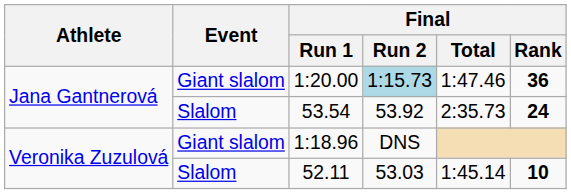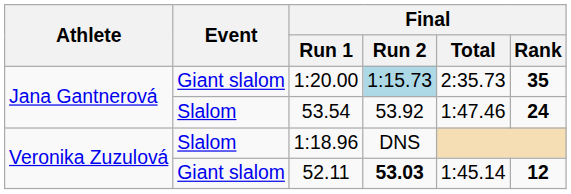1:20.00 | Final / Total: 1:47.46 -> 2:35.73
1:20.00 | Final / Rank: 36 -> 35
53.54 | Final / Total: 2:35.73 -> 1:47.46
1:18.96 | Event: Giant slalom -> Slalom
52.11 | Event: Slalom -> Giant slalom
52.11 | Final / Run 2: normal -> bold
52.11 | Final / Rank: 10 -> 12
